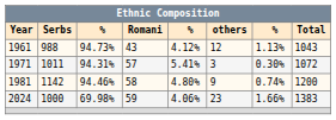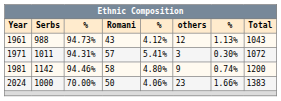2024 | column 3: 69.98% -> 70.00%
2024 | Ethnic Composition / Romani: 59 -> 50
